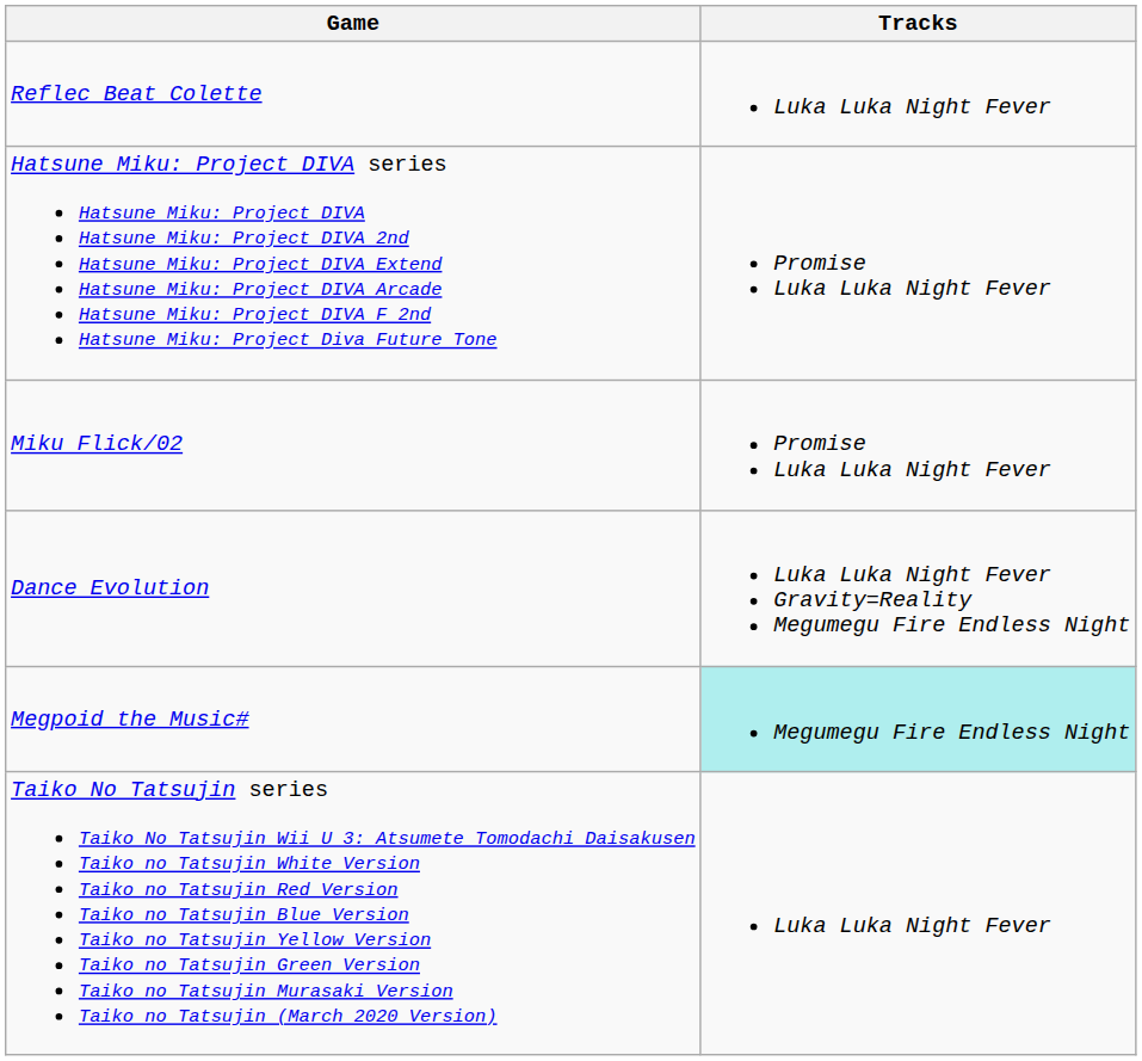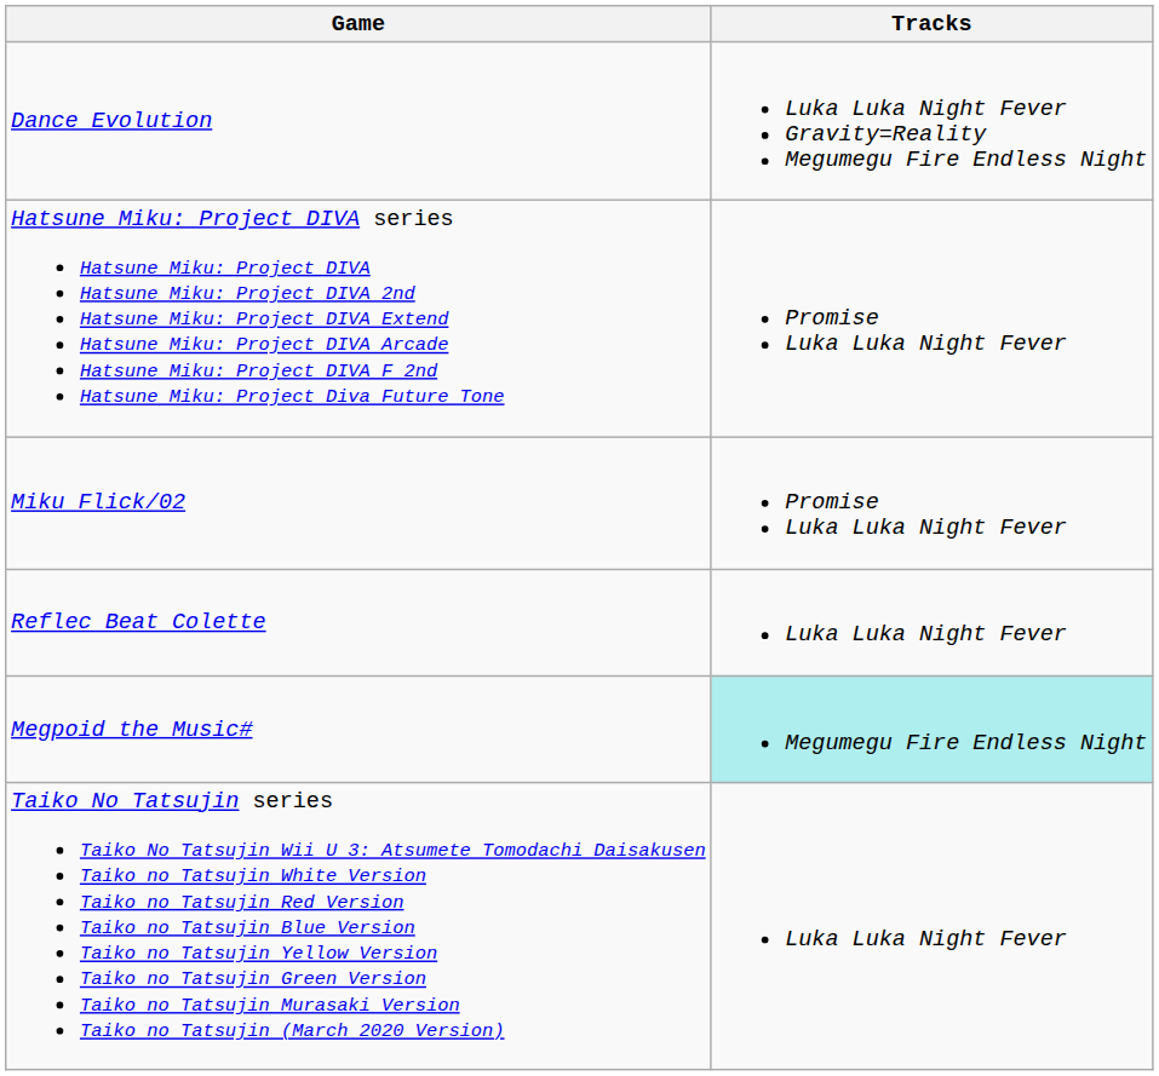rows swapped: Dance Evolution <-> Reflec Beat Colette
